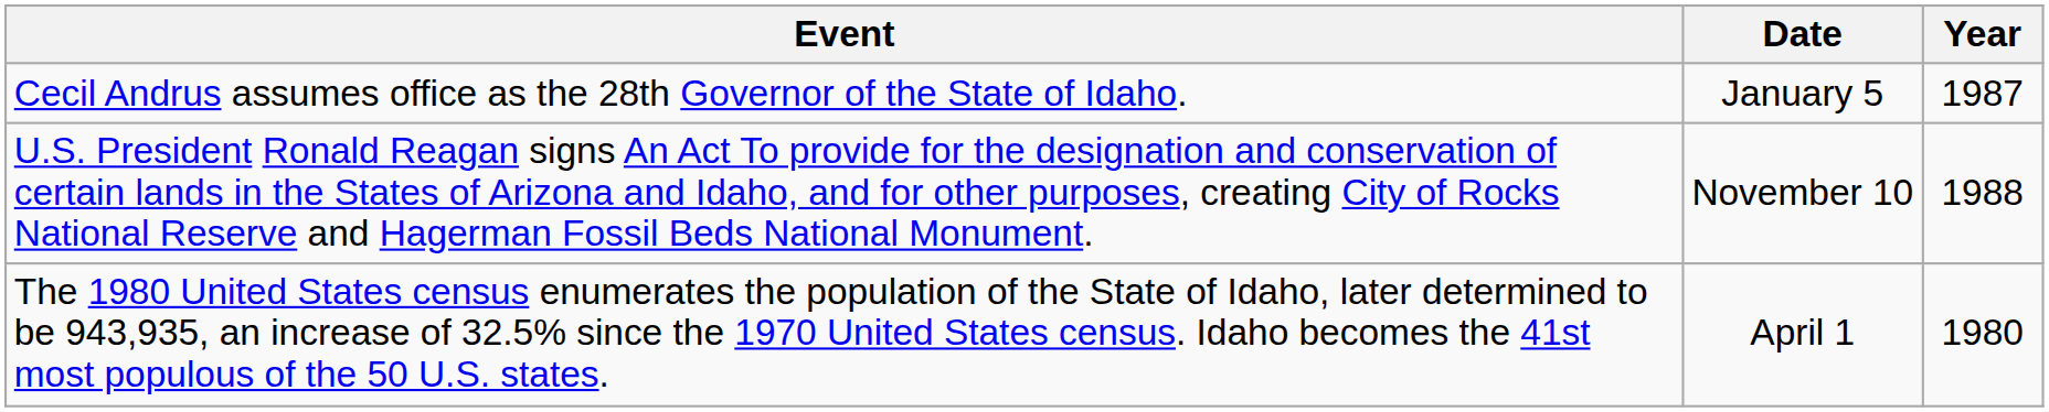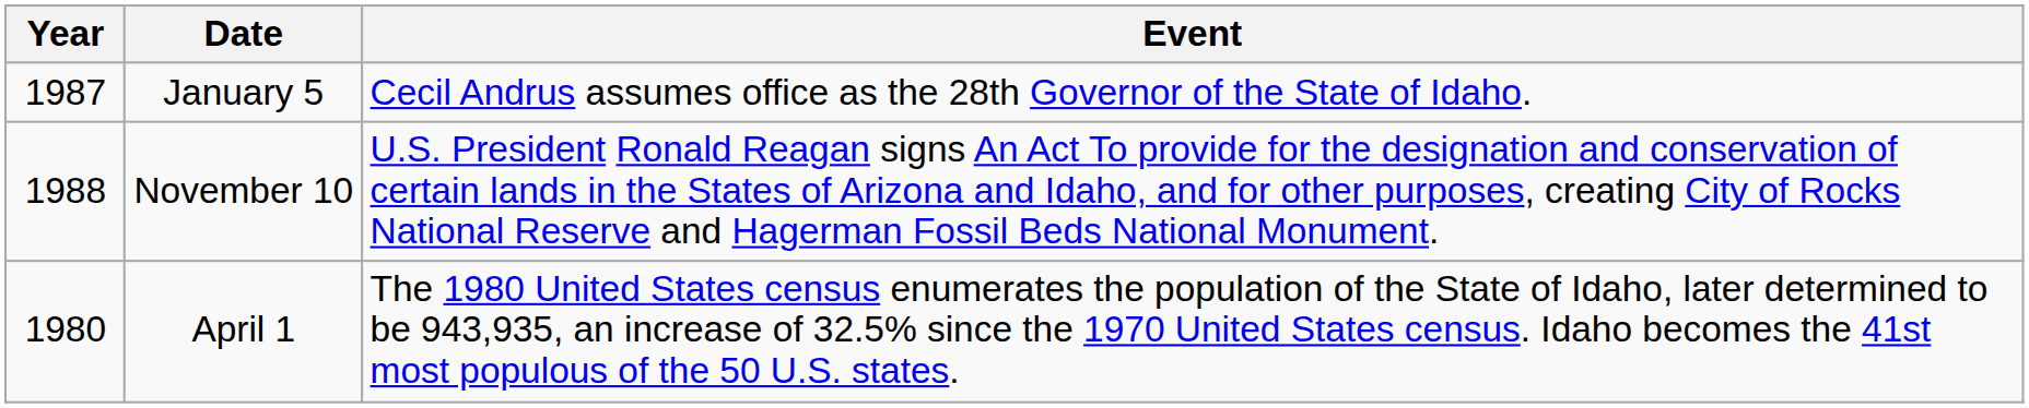columns swapped: Year <-> Event
